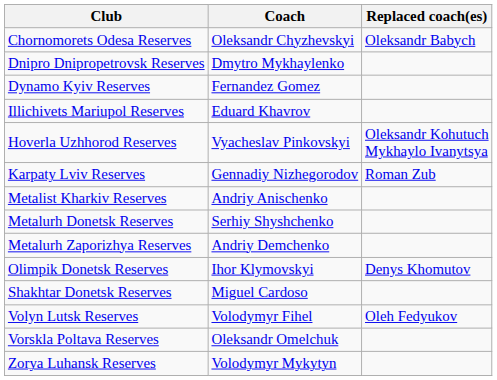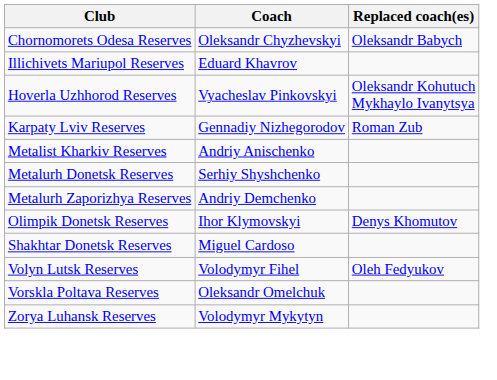- row: Dnipro Dnipropetrovsk Reserves | Dmytro Mykhaylenko
- row: Dynamo Kyiv Reserves | Fernandez Gomez
